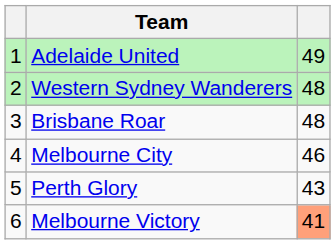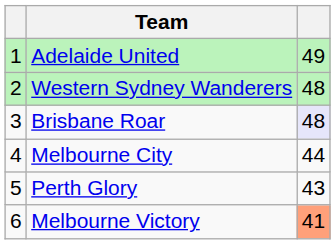Brisbane Roar | column 3: no background -> lavender background
Melbourne City | column 3: 46 -> 44
